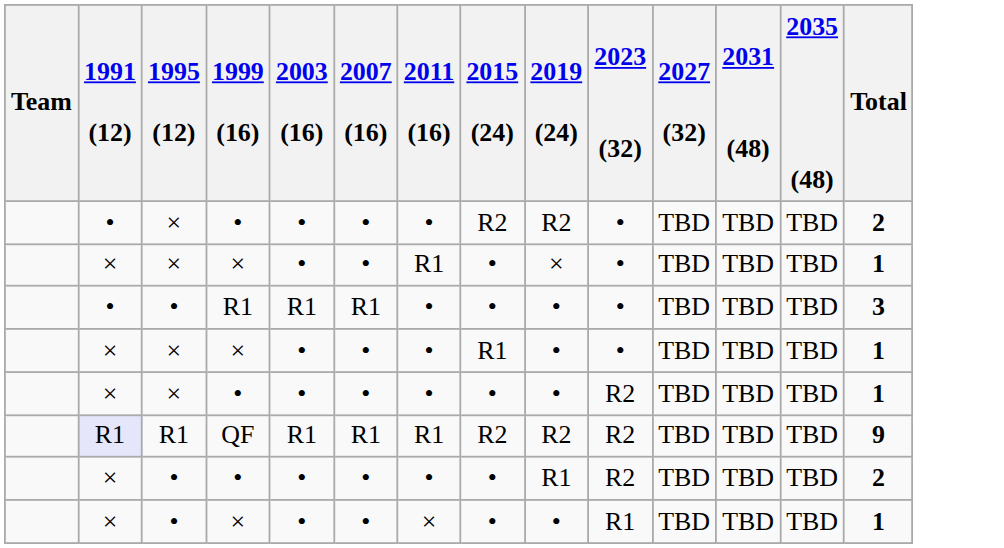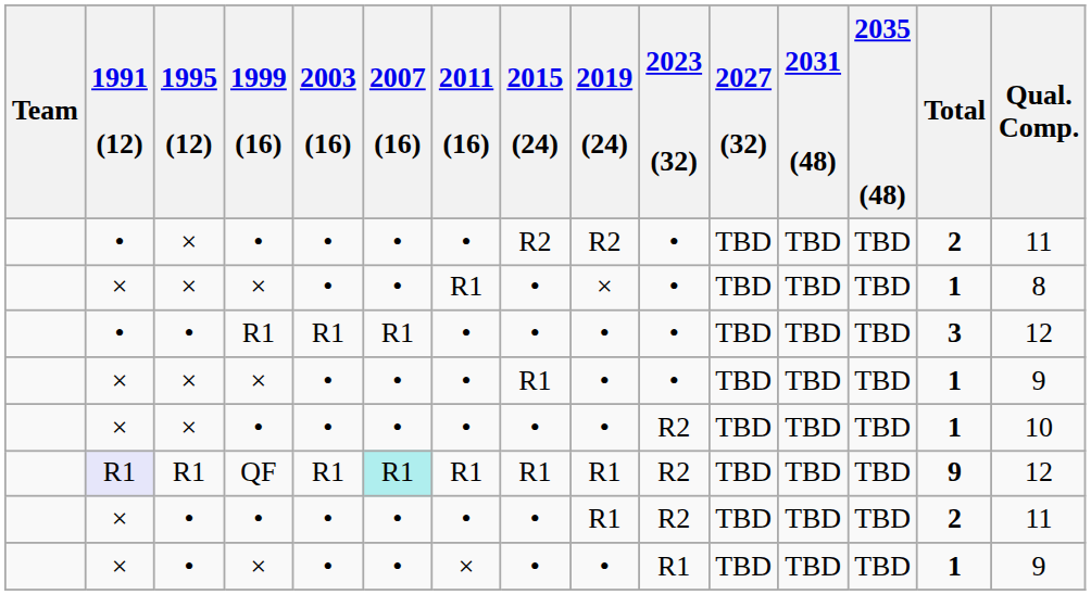+ column: Qual. Comp. | 11 | 8 | 12 | 9 | 10 | 12 | 11 | 9
QF | 2007 (16): no background -> paleturquoise background
QF | 2015 (24): R2 -> R1
QF | 2019 (24): R2 -> R1
